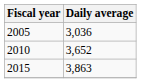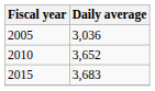2015 | Daily average: 3,863 -> 3,683
